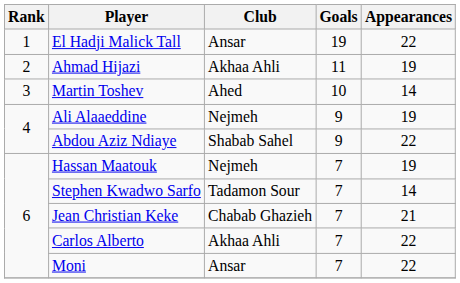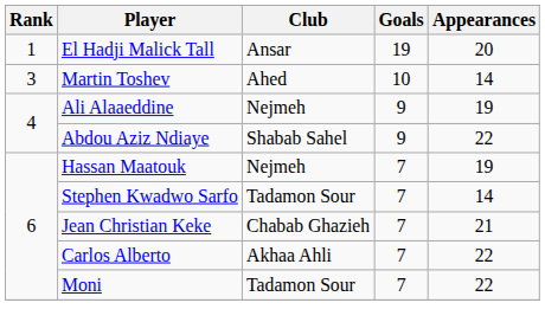El Hadji Malick Tall | Appearances: 22 -> 20
- row: 2 | Ahmad Hijazi | Akhaa Ahli | 11 | 19
Moni | Club: Ansar -> Tadamon Sour
